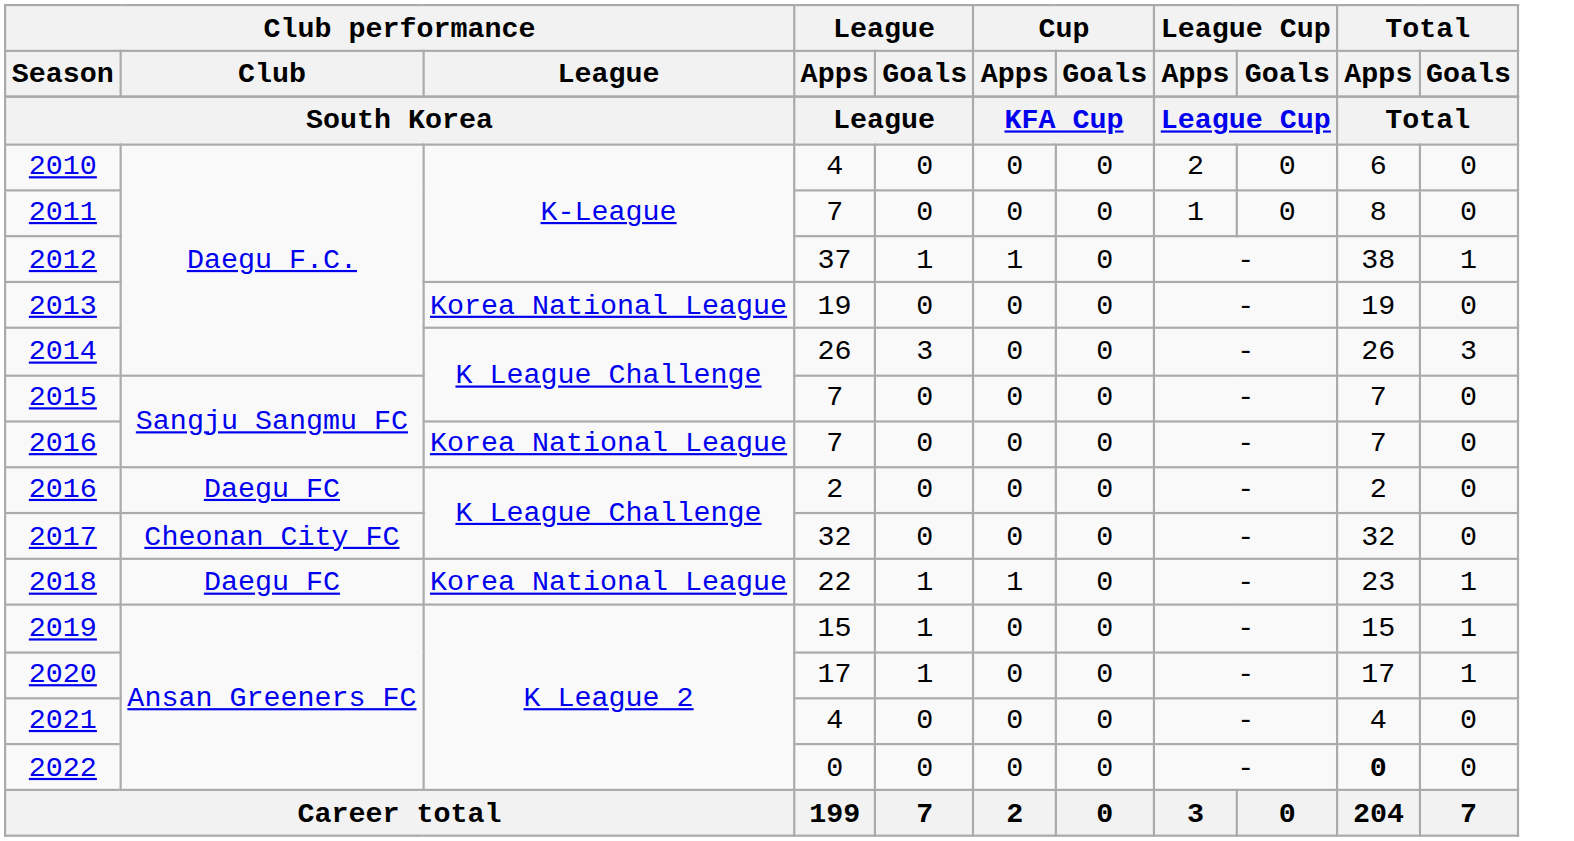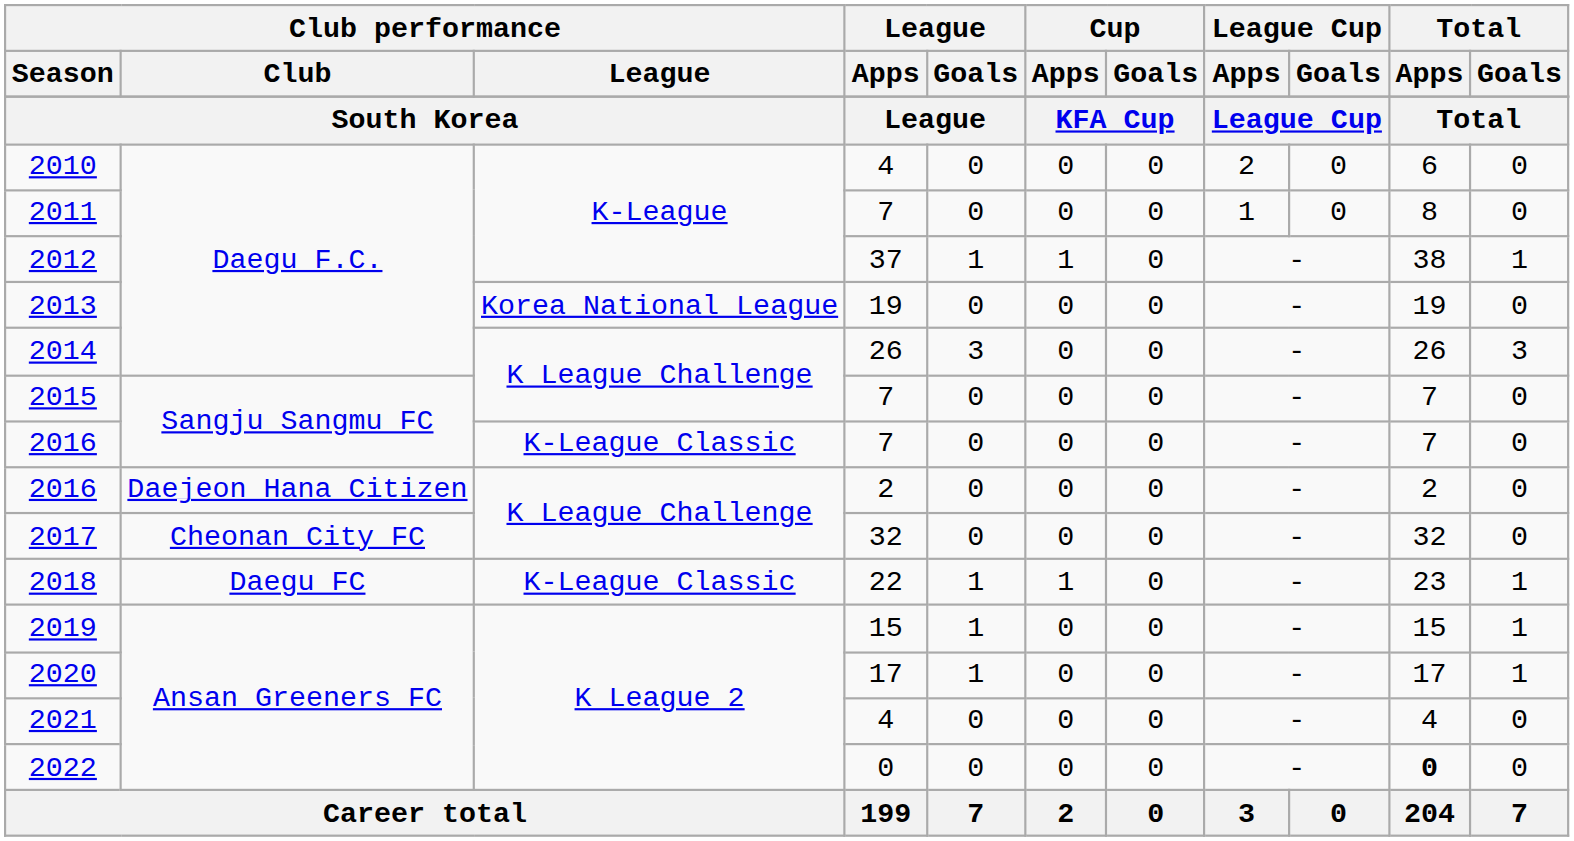2016 / 7 | Club performance / League: Korea National League -> K-League Classic
2016 / 2 | Club performance / Club: Daegu FC -> Daejeon Hana Citizen
2018 | Club performance / League: Korea National League -> K-League Classic
